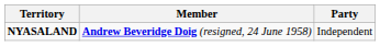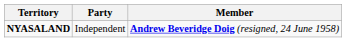columns swapped: Member <-> Party
